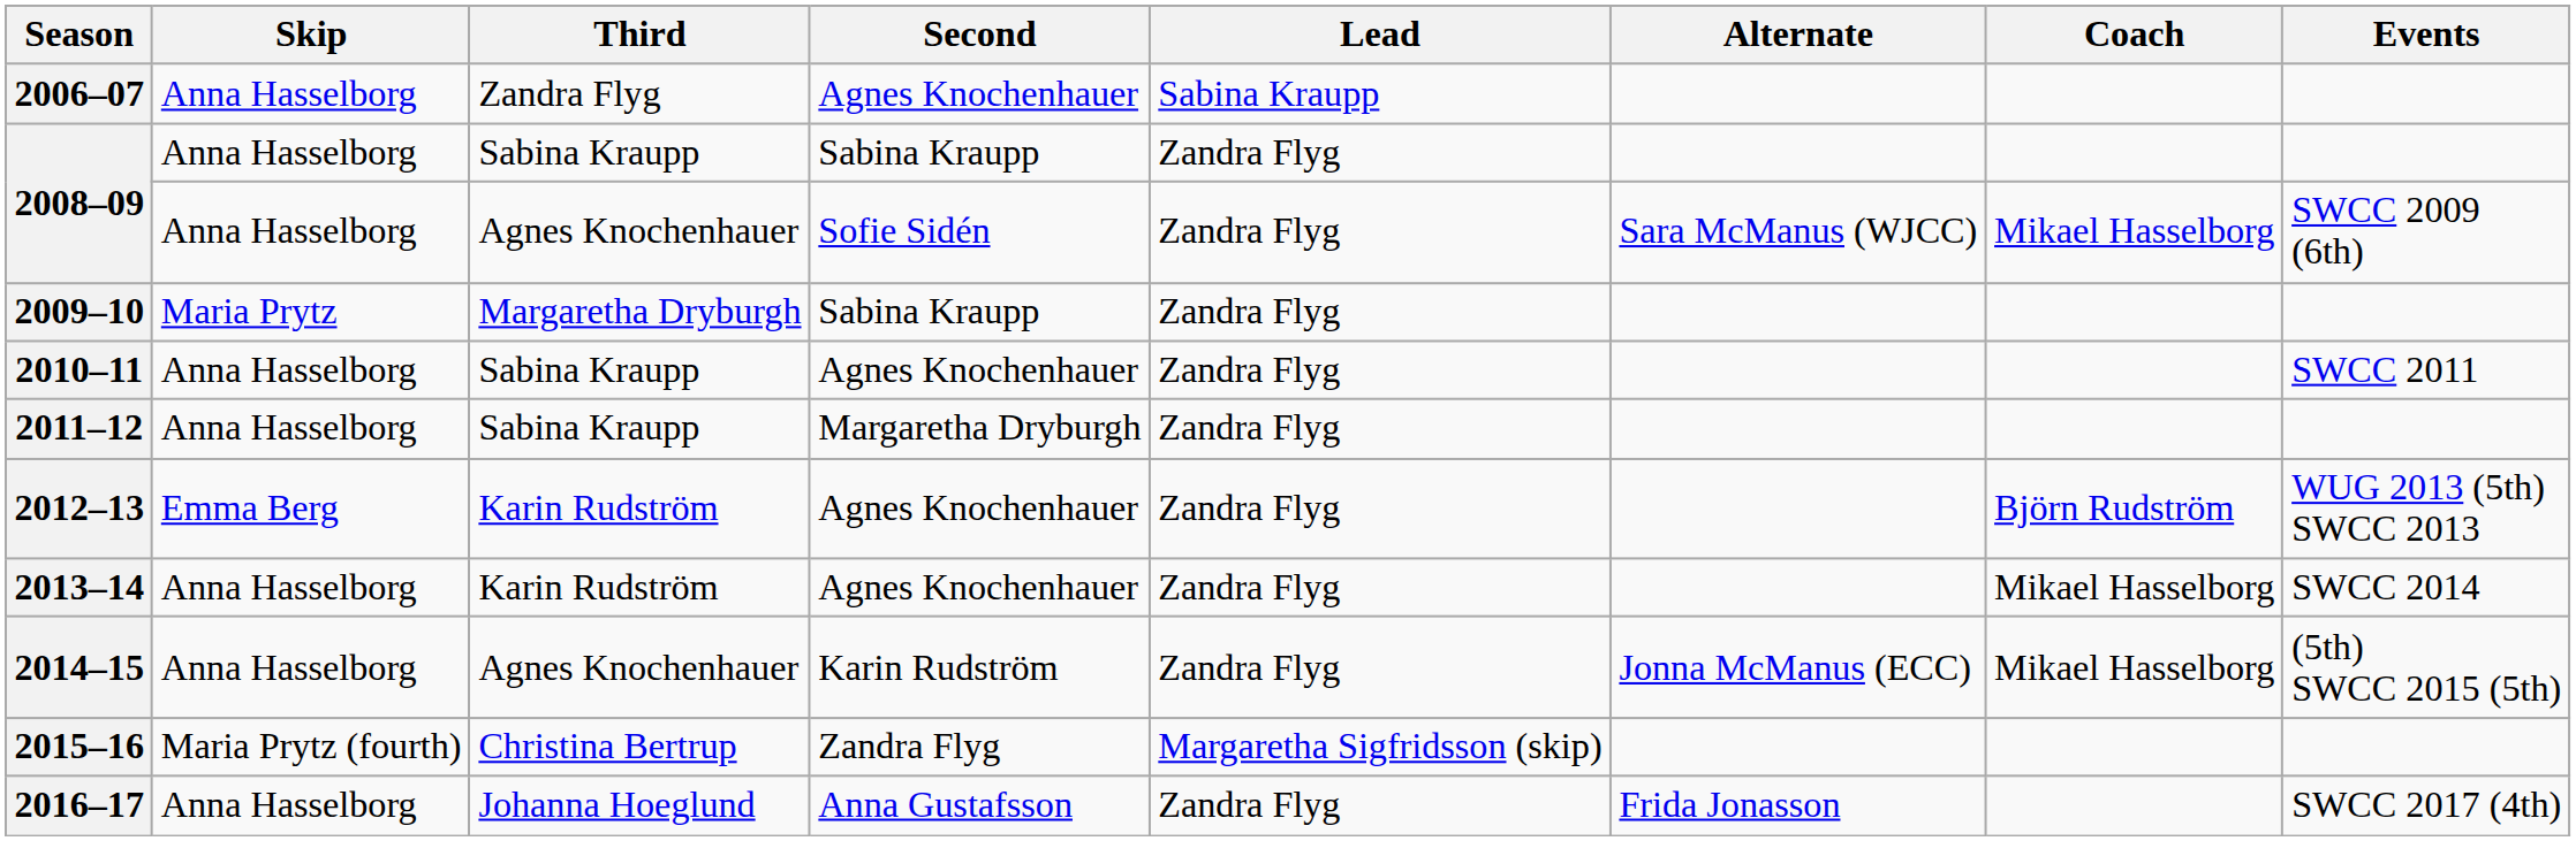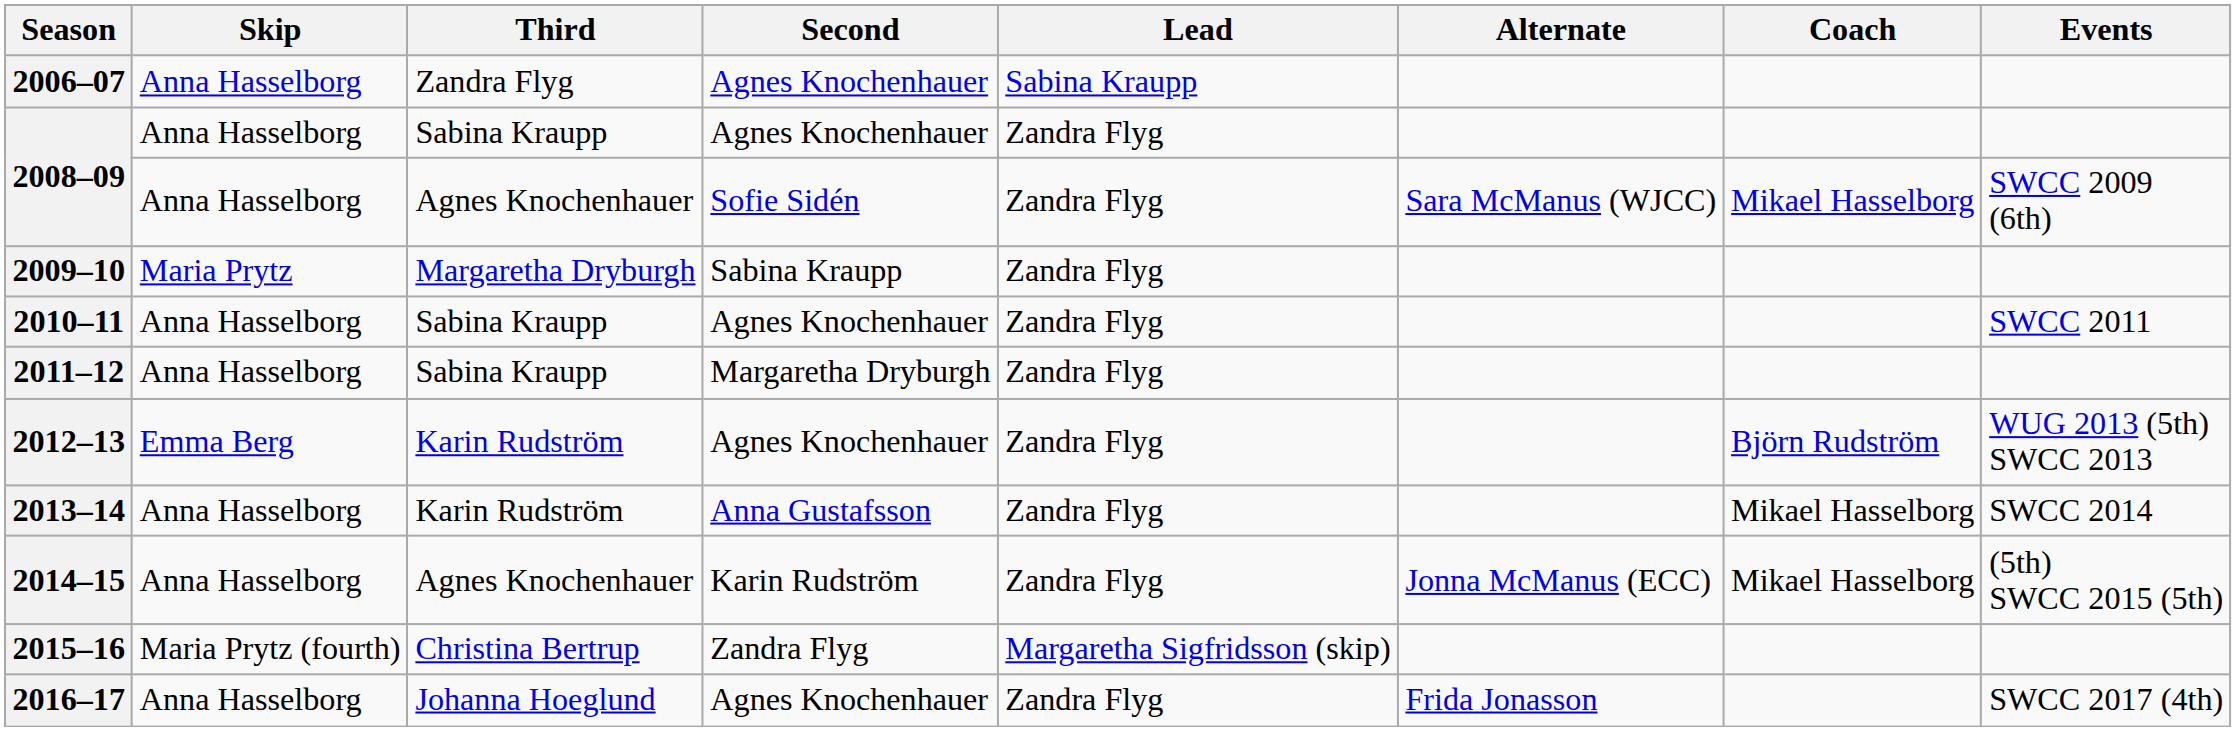2008–09 / Sabina Kraupp | Second: Sabina Kraupp -> Agnes Knochenhauer
2013–14 | Second: Agnes Knochenhauer -> Anna Gustafsson
2016–17 | Second: Anna Gustafsson -> Agnes Knochenhauer
